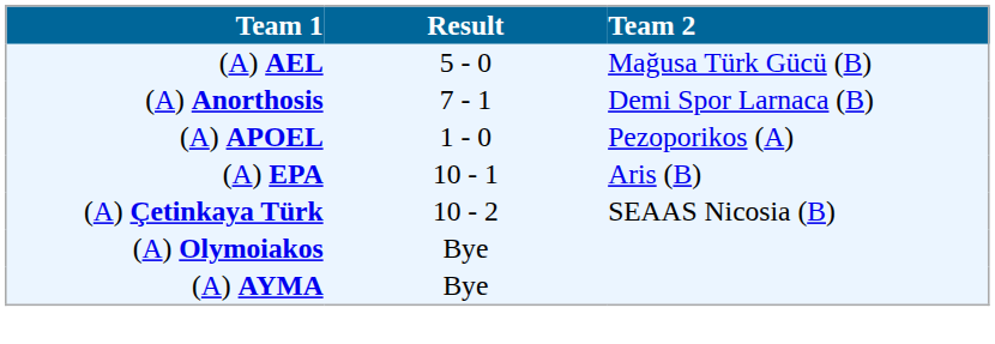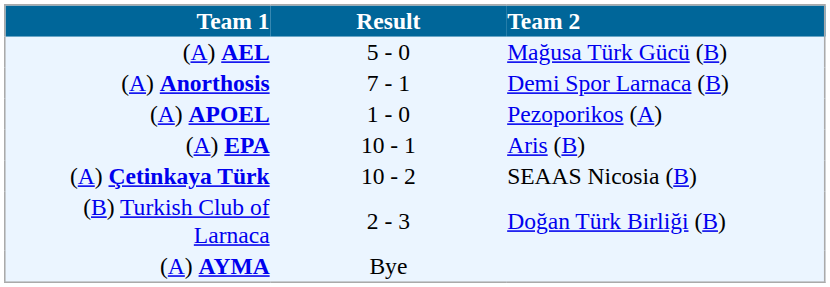+ row: (B) Turkish Club of Larnaca | 2 - 3 | Doğan Türk Birliği (B)
- row: (A) Olymoiakos | Bye
